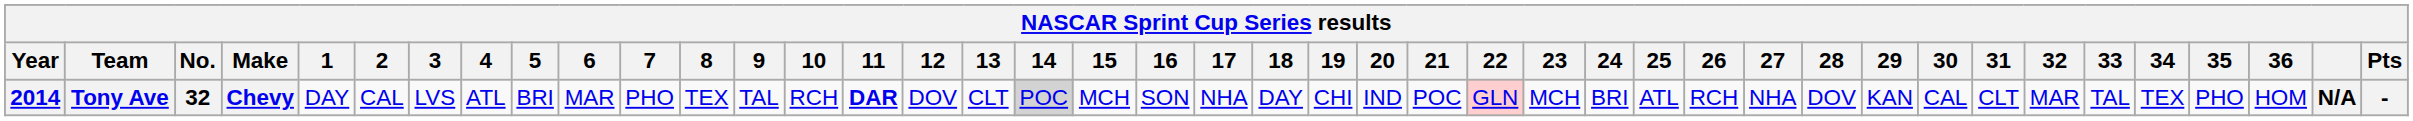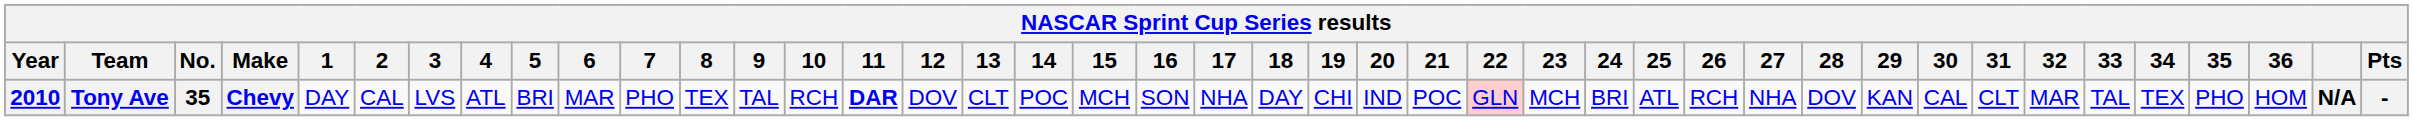Tony Ave | Year: 2014 -> 2010
Tony Ave | No.: 32 -> 35
Tony Ave | 14: lightgrey background -> no background
